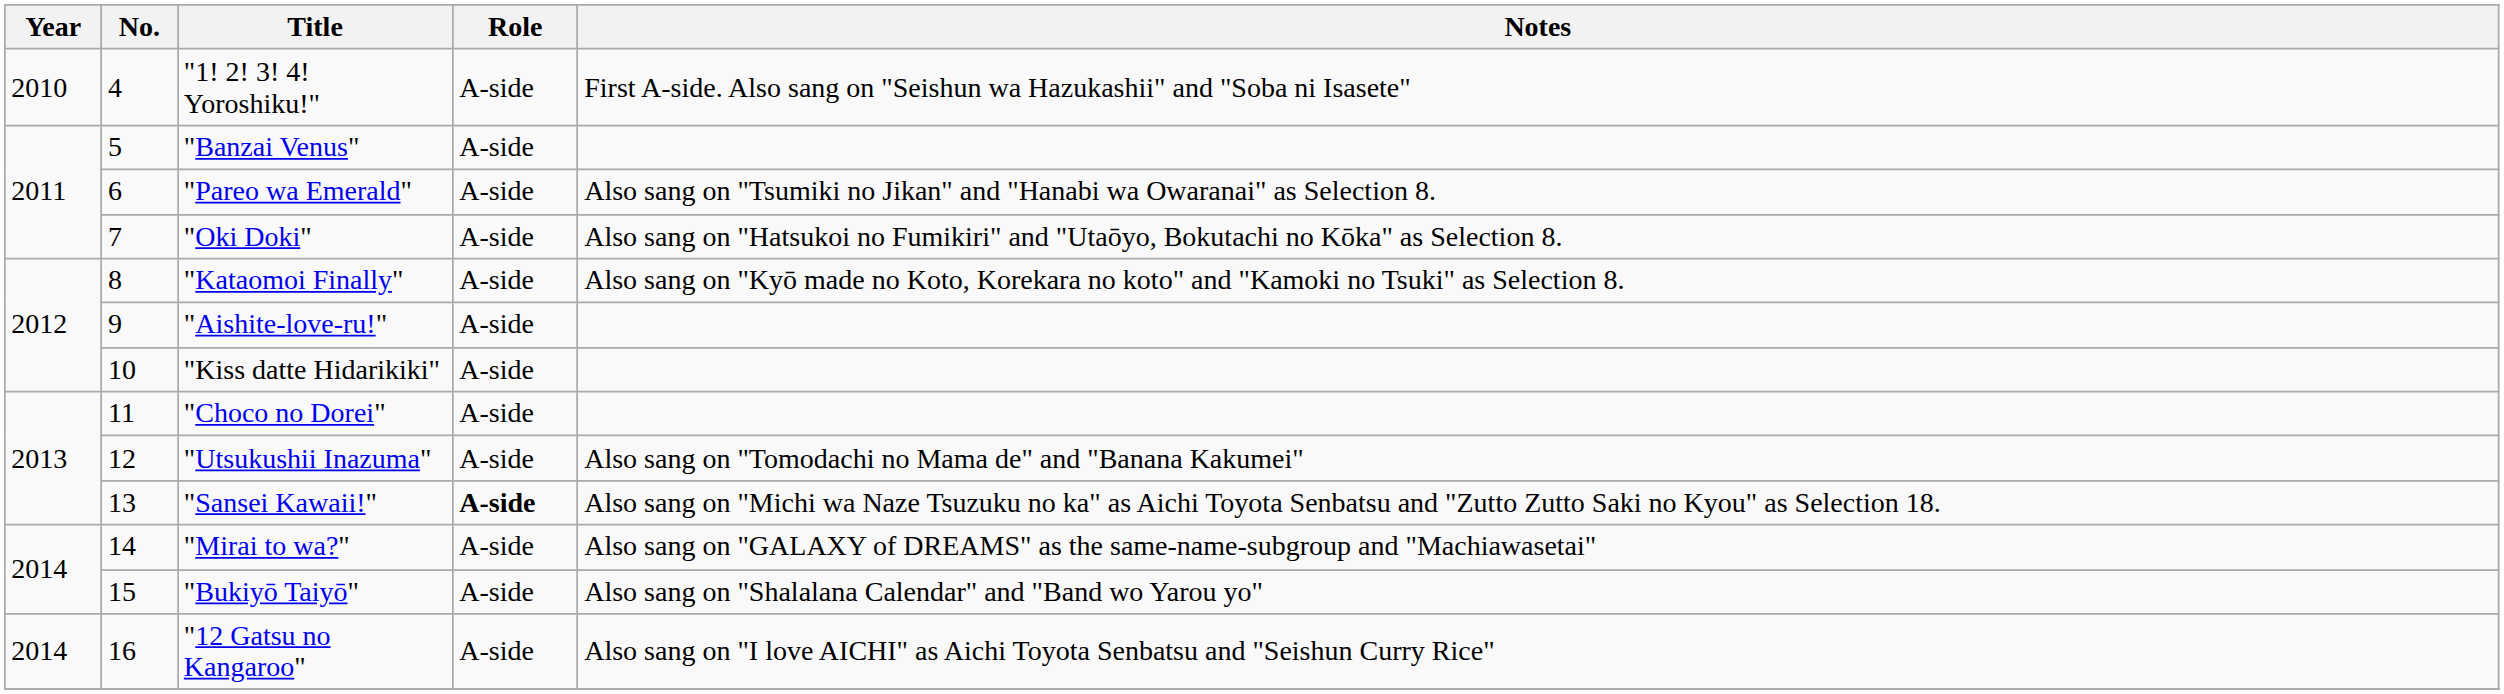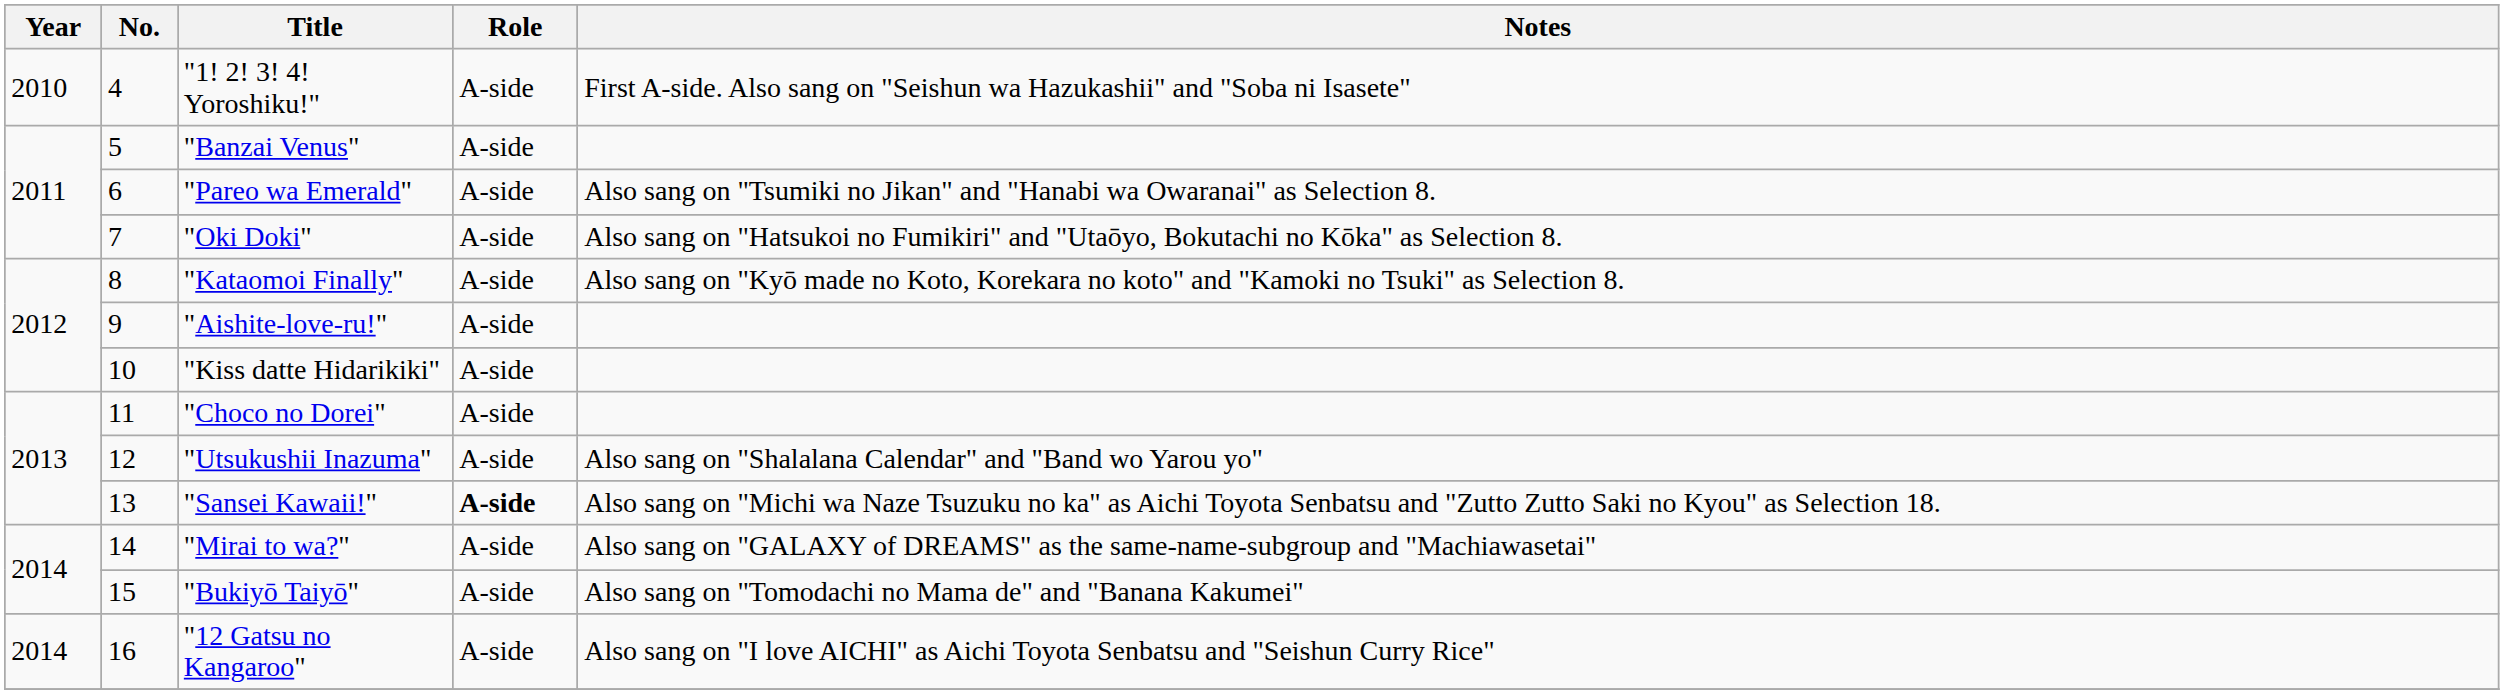"Utsukushii Inazuma" | Notes: Also sang on "Tomodachi no Mama de" and "Banana Kakumei" -> Also sang on "Shalalana Calendar" and "Band wo Yarou yo"
"Bukiyō Taiyō" | Notes: Also sang on "Shalalana Calendar" and "Band wo Yarou yo" -> Also sang on "Tomodachi no Mama de" and "Banana Kakumei"
